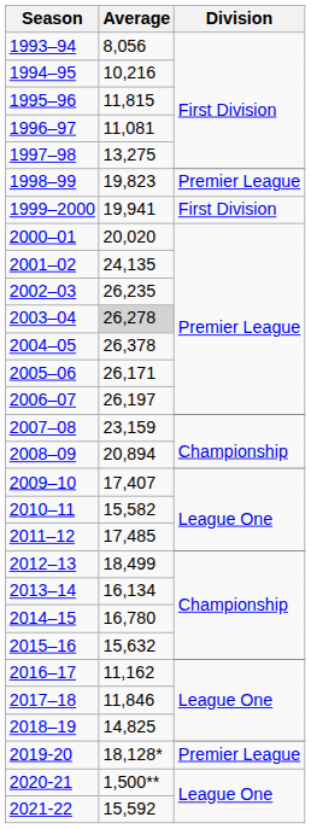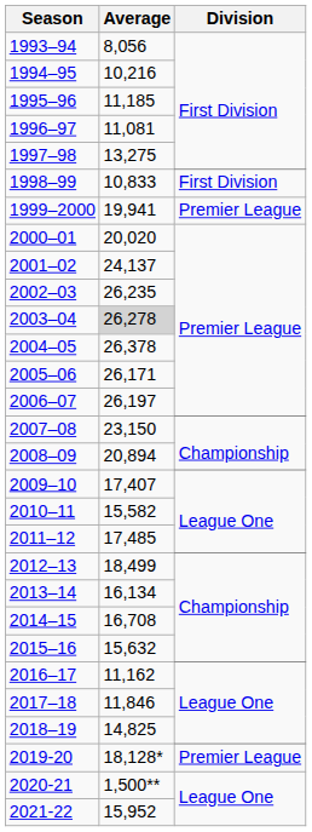1995–96 | Average: 11,815 -> 11,185
1998–99 | Average: 19,823 -> 10,833
1998–99 | Division: Premier League -> First Division
1999–2000 | Division: First Division -> Premier League
2001–02 | Average: 24,135 -> 24,137
2007–08 | Average: 23,159 -> 23,150
2014–15 | Average: 16,780 -> 16,708
2021-22 | Average: 15,592 -> 15,952
